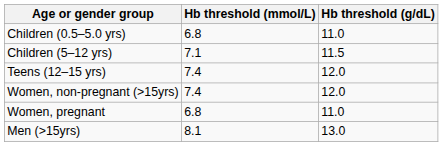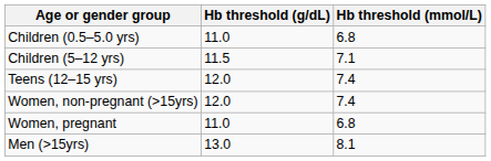columns swapped: Hb threshold (g/dL) <-> Hb threshold (mmol/L)
